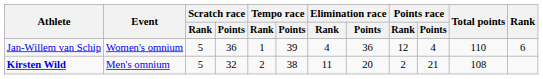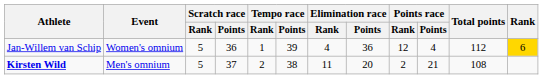Jan-Willem van Schip | Total points: 110 -> 112
Jan-Willem van Schip | Rank: no background -> gold background
Kirsten Wild | Scratch race / Points: 32 -> 37
